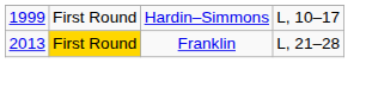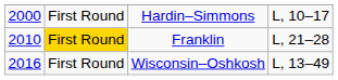Hardin–Simmons | column 1: 1999 -> 2000
Franklin | column 1: 2013 -> 2010
+ row: 2016 | First Round | Wisconsin–Oshkosh | L, 13–49
